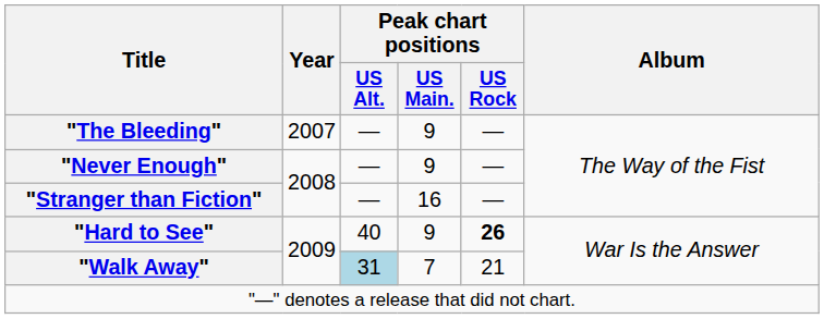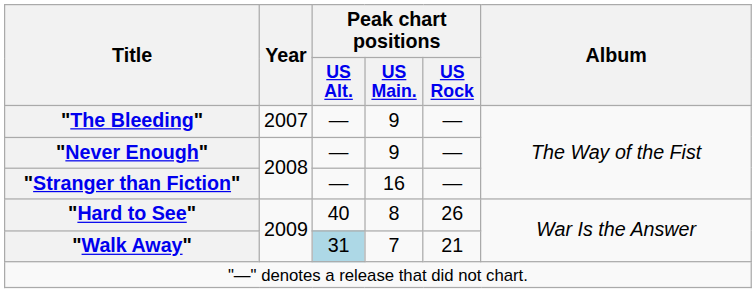"Hard to See" | Peak chart positions / US Main.: 9 -> 8
"Hard to See" | Peak chart positions / US Rock: bold -> normal
